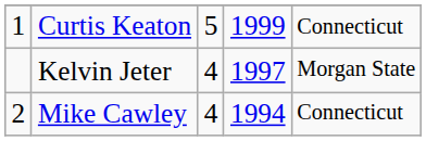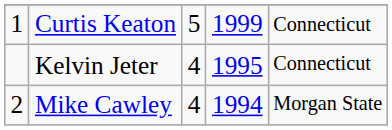Kelvin Jeter | column 4: 1997 -> 1995
Kelvin Jeter | column 5: Morgan State -> Connecticut
Mike Cawley | column 5: Connecticut -> Morgan State
